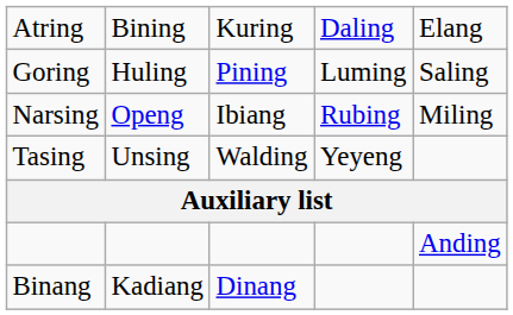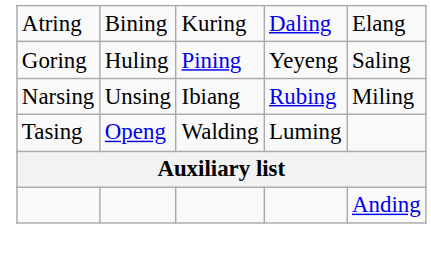Goring | column 4: Luming -> Yeyeng
Narsing | column 2: Openg -> Unsing
Tasing | column 2: Unsing -> Openg
Tasing | column 4: Yeyeng -> Luming
- row: Binang | Kadiang | Dinang
